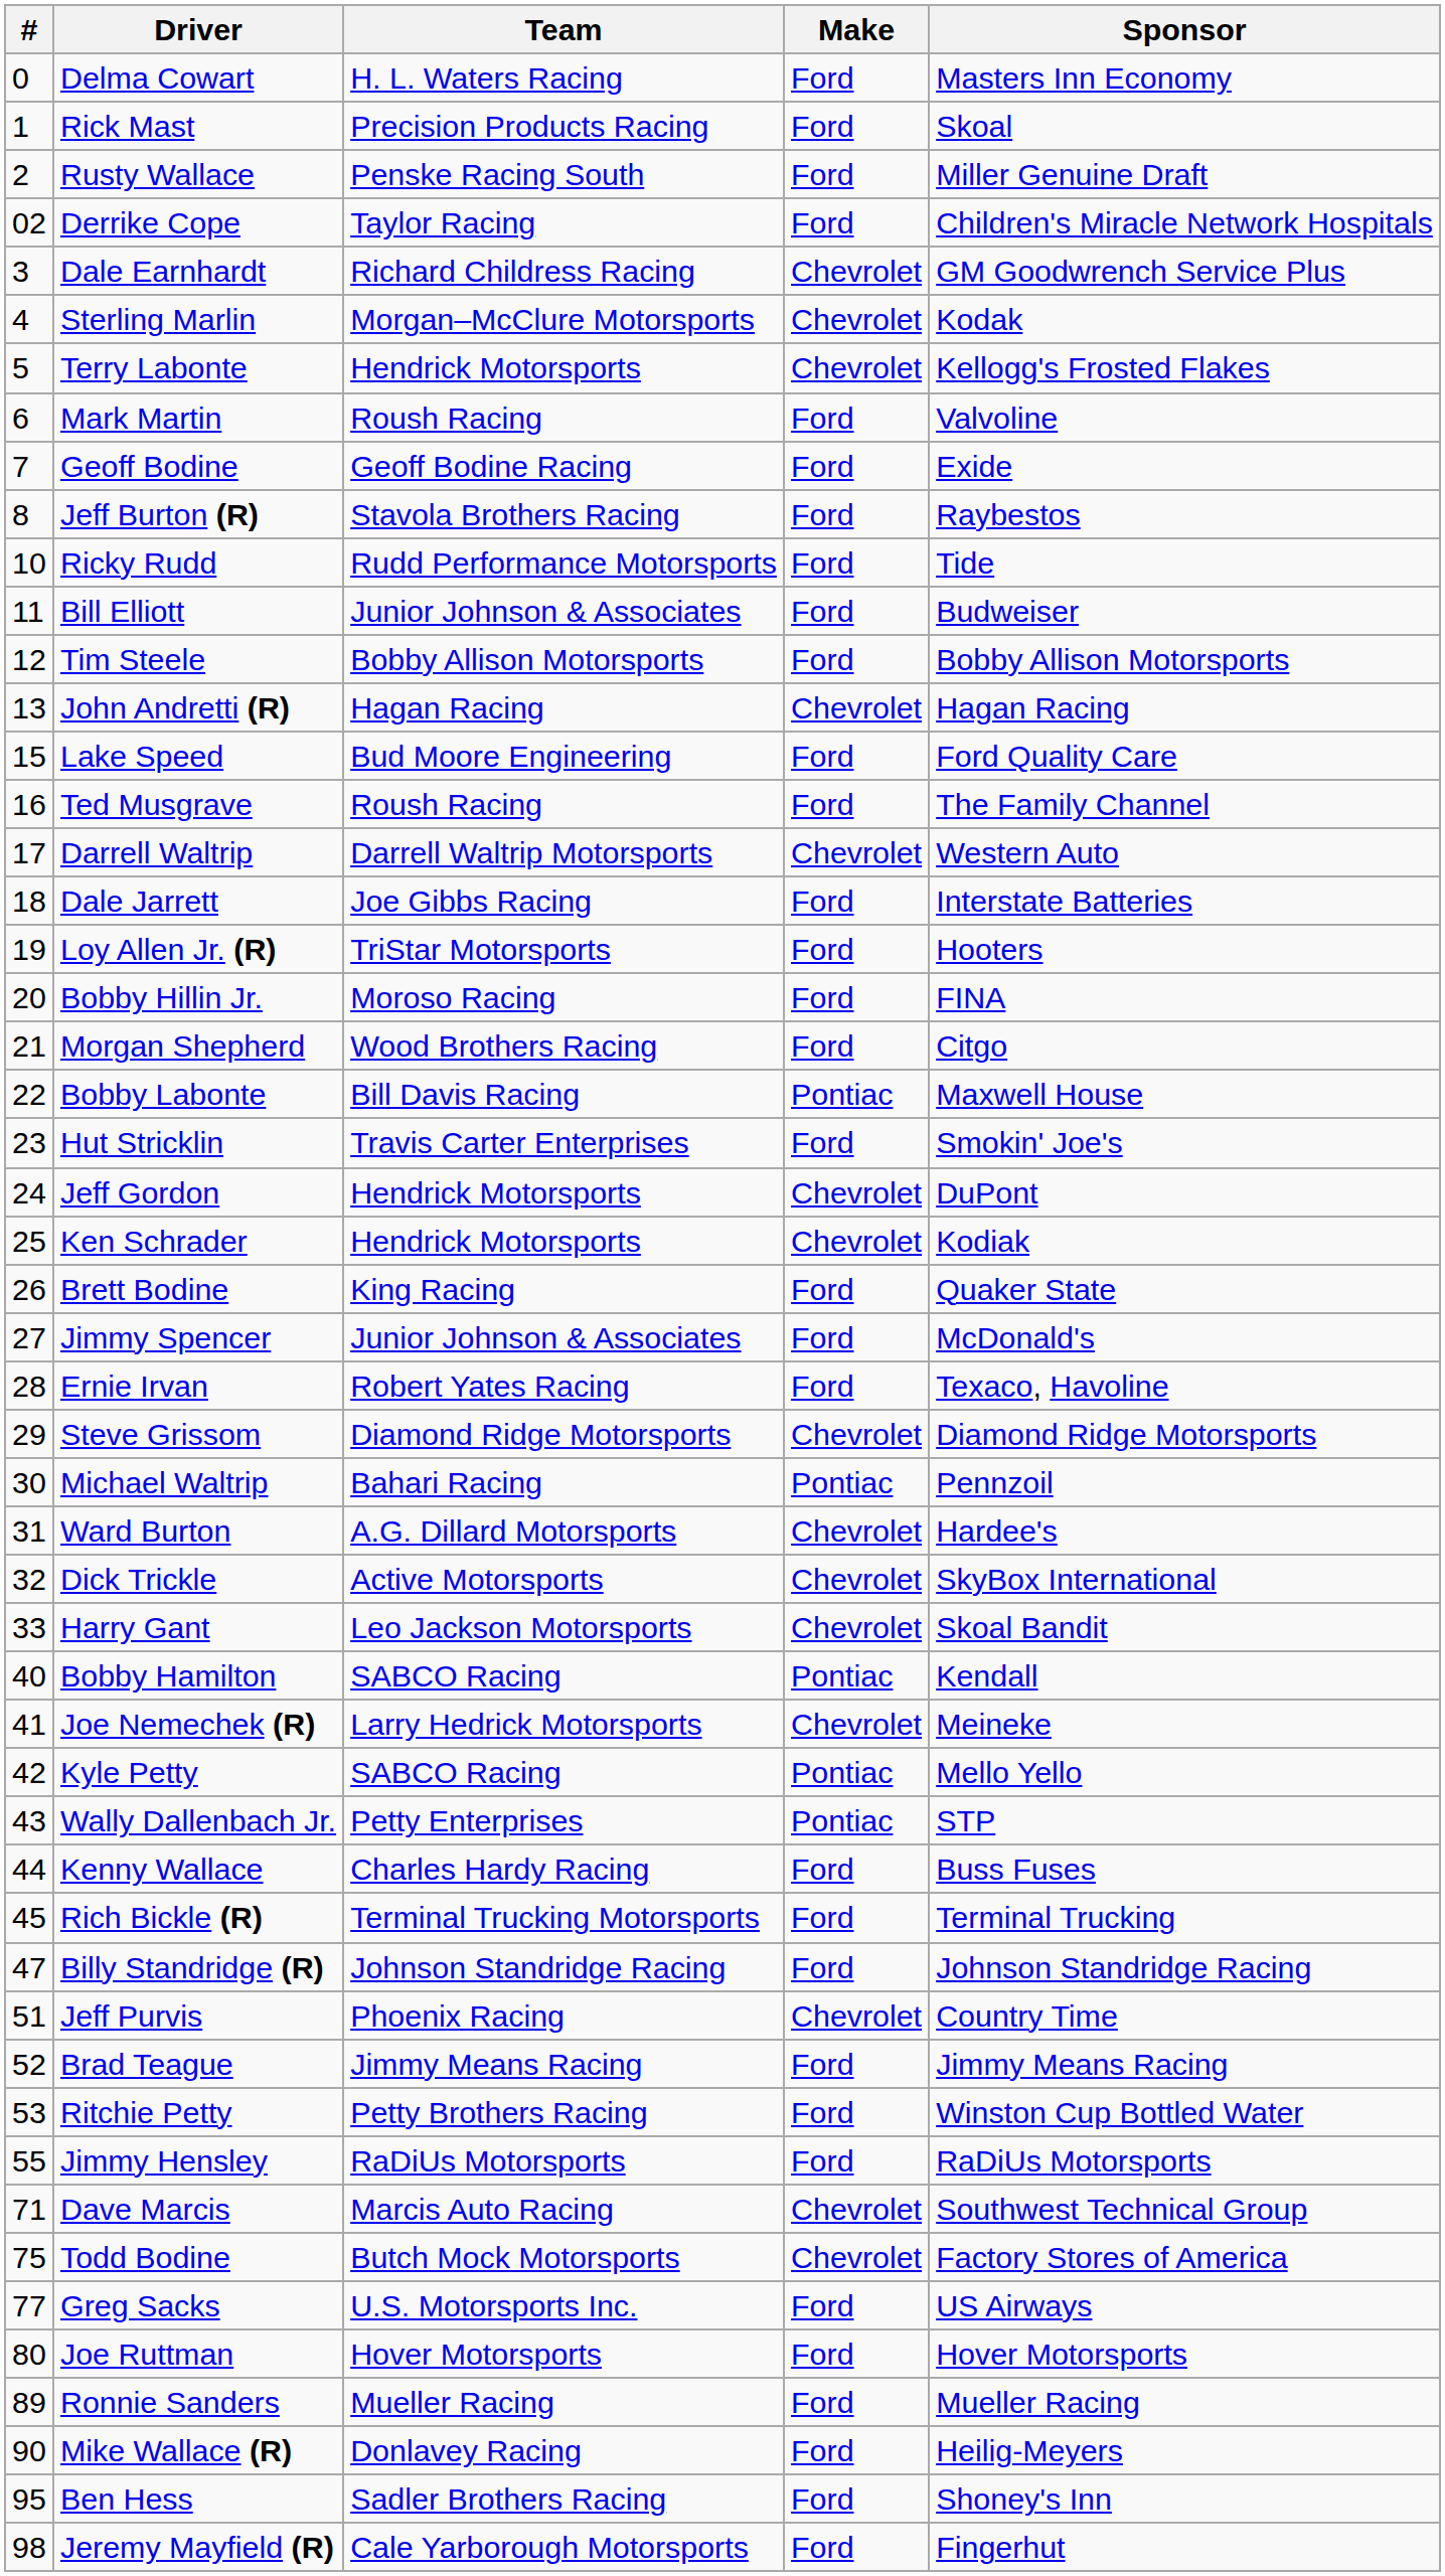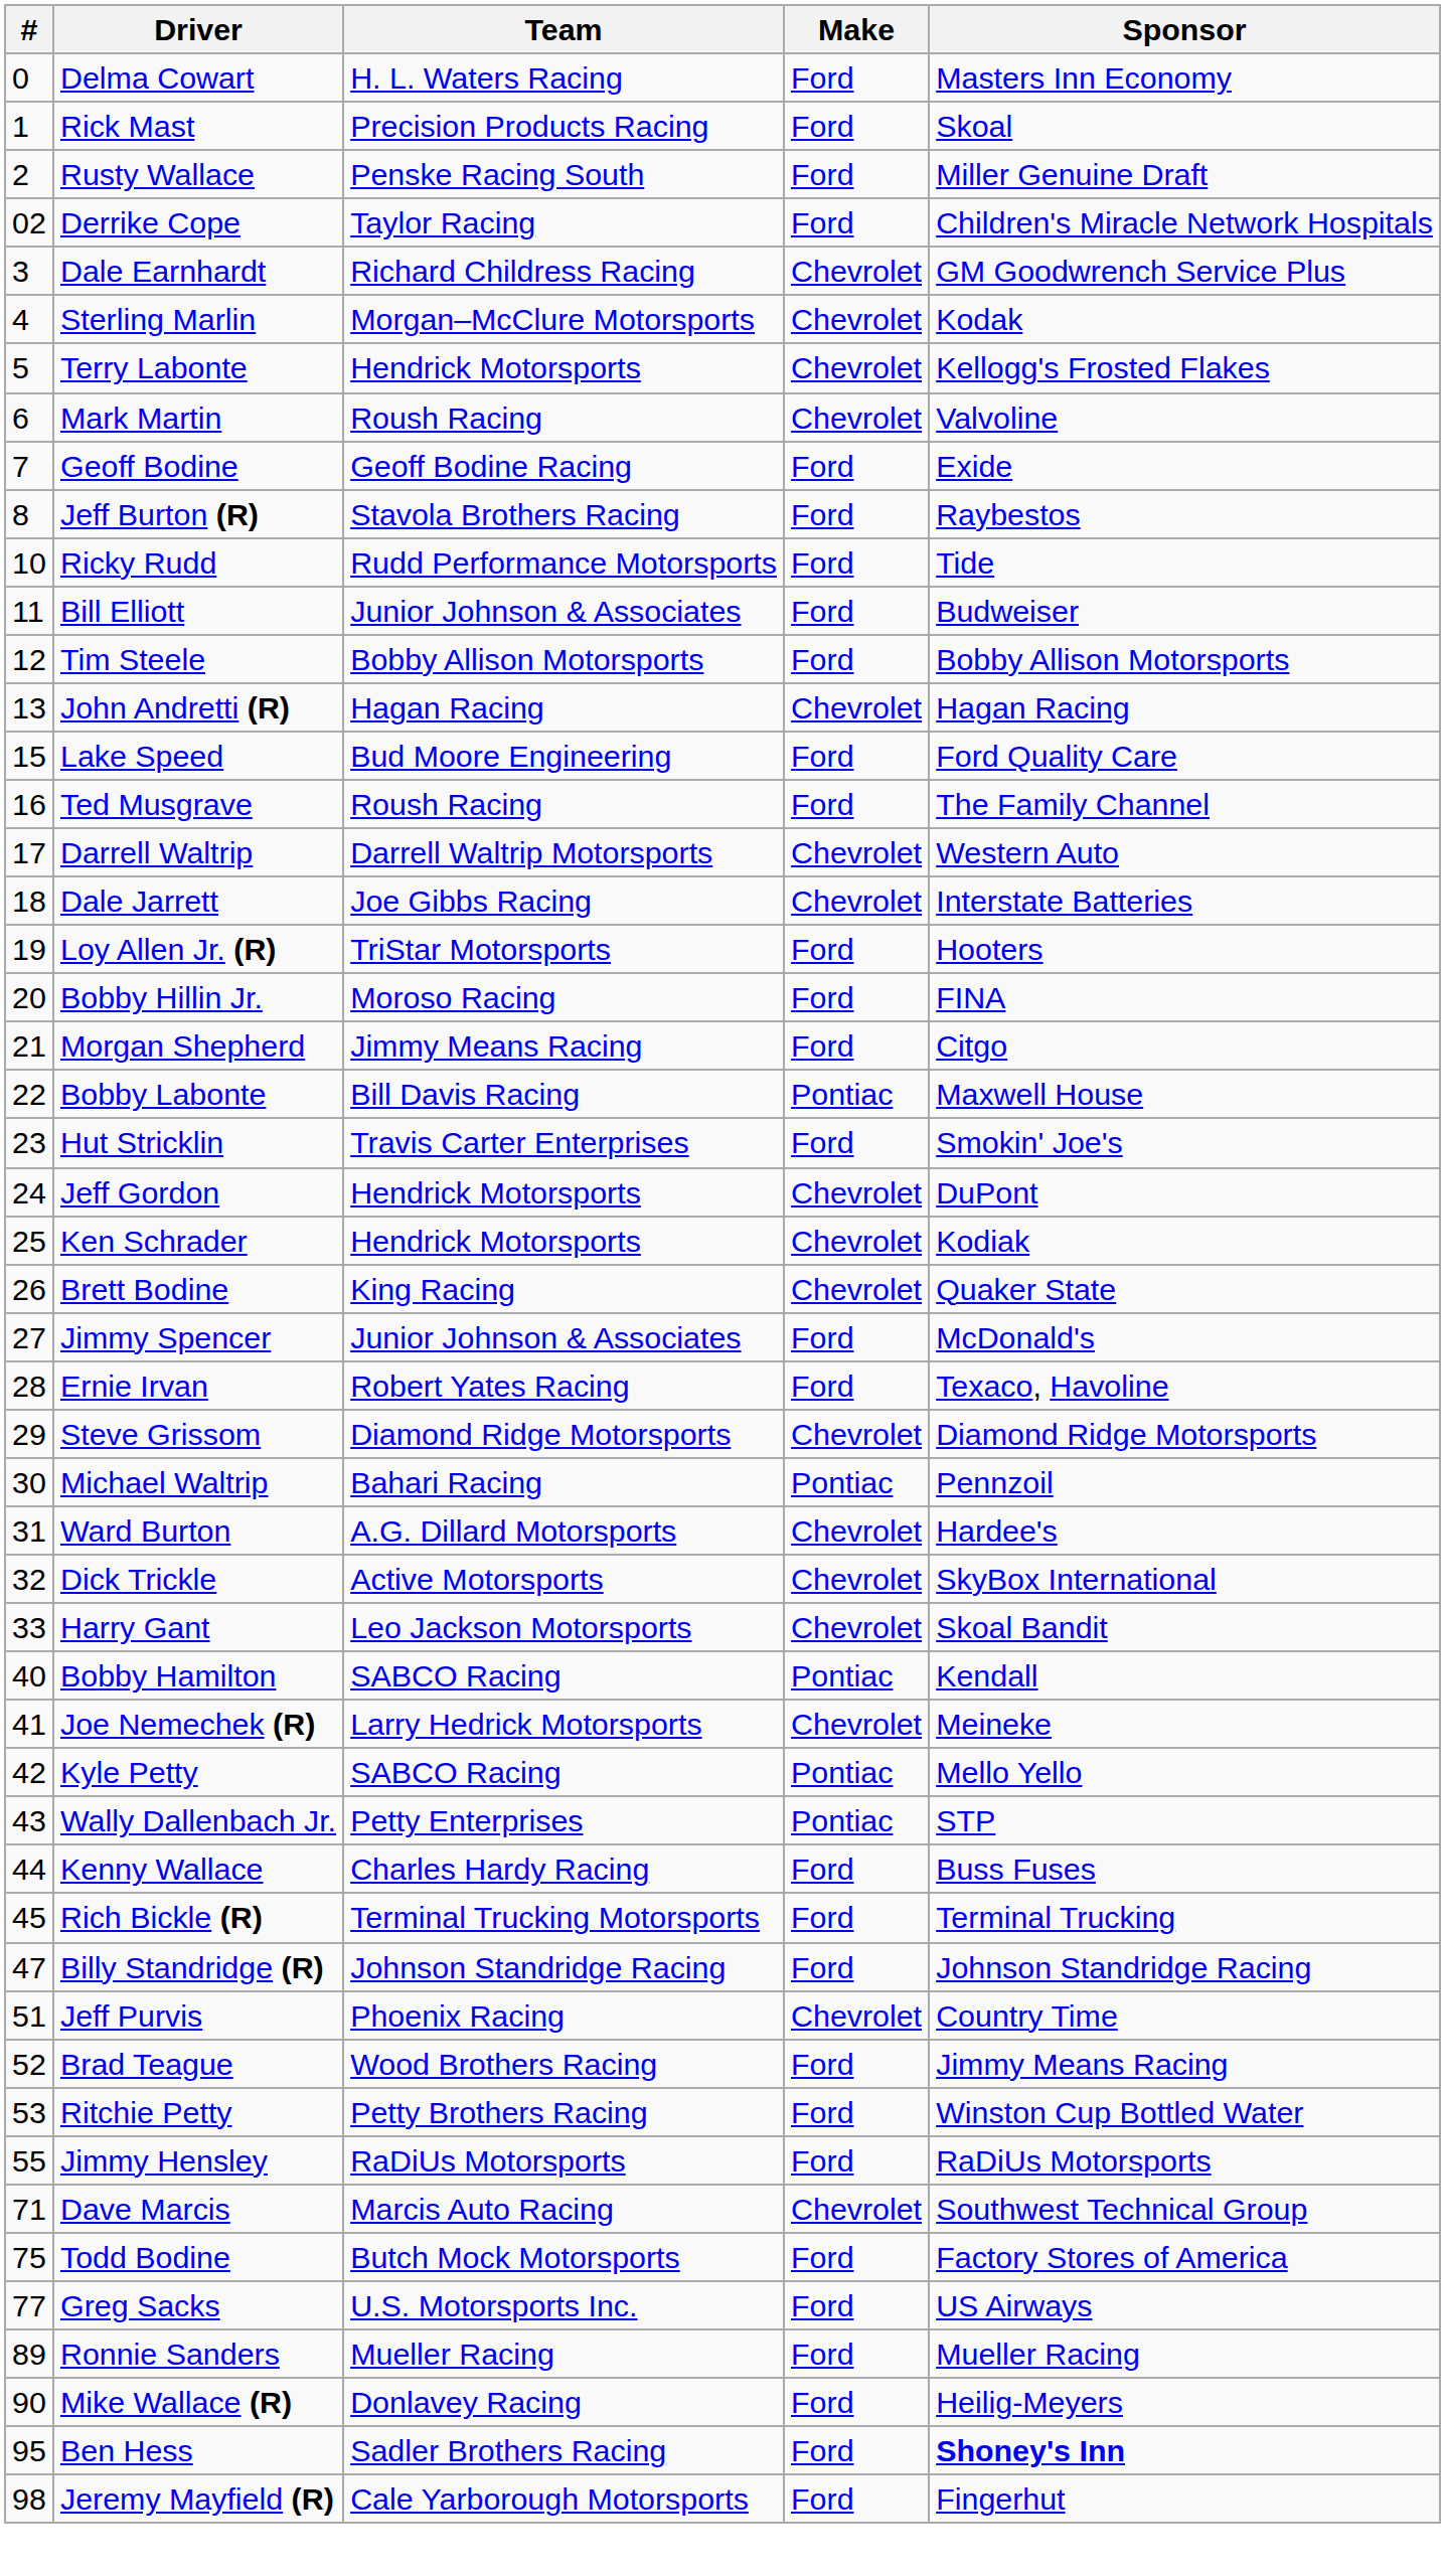Mark Martin | Make: Ford -> Chevrolet
Dale Jarrett | Make: Ford -> Chevrolet
Morgan Shepherd | Team: Wood Brothers Racing -> Jimmy Means Racing
Brett Bodine | Make: Ford -> Chevrolet
Brad Teague | Team: Jimmy Means Racing -> Wood Brothers Racing
Todd Bodine | Make: Chevrolet -> Ford
- row: 80 | Joe Ruttman | Hover Motorsports | Ford | Hover Motorsports
Ben Hess | Sponsor: normal -> bold
